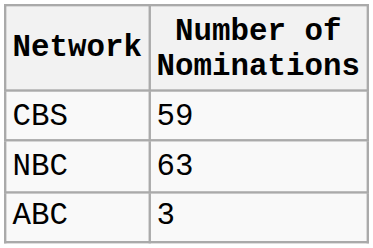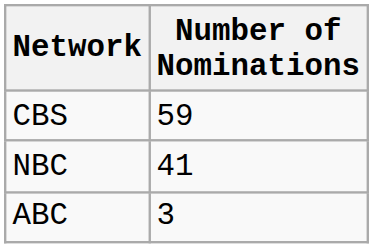NBC | Number of Nominations: 63 -> 41
